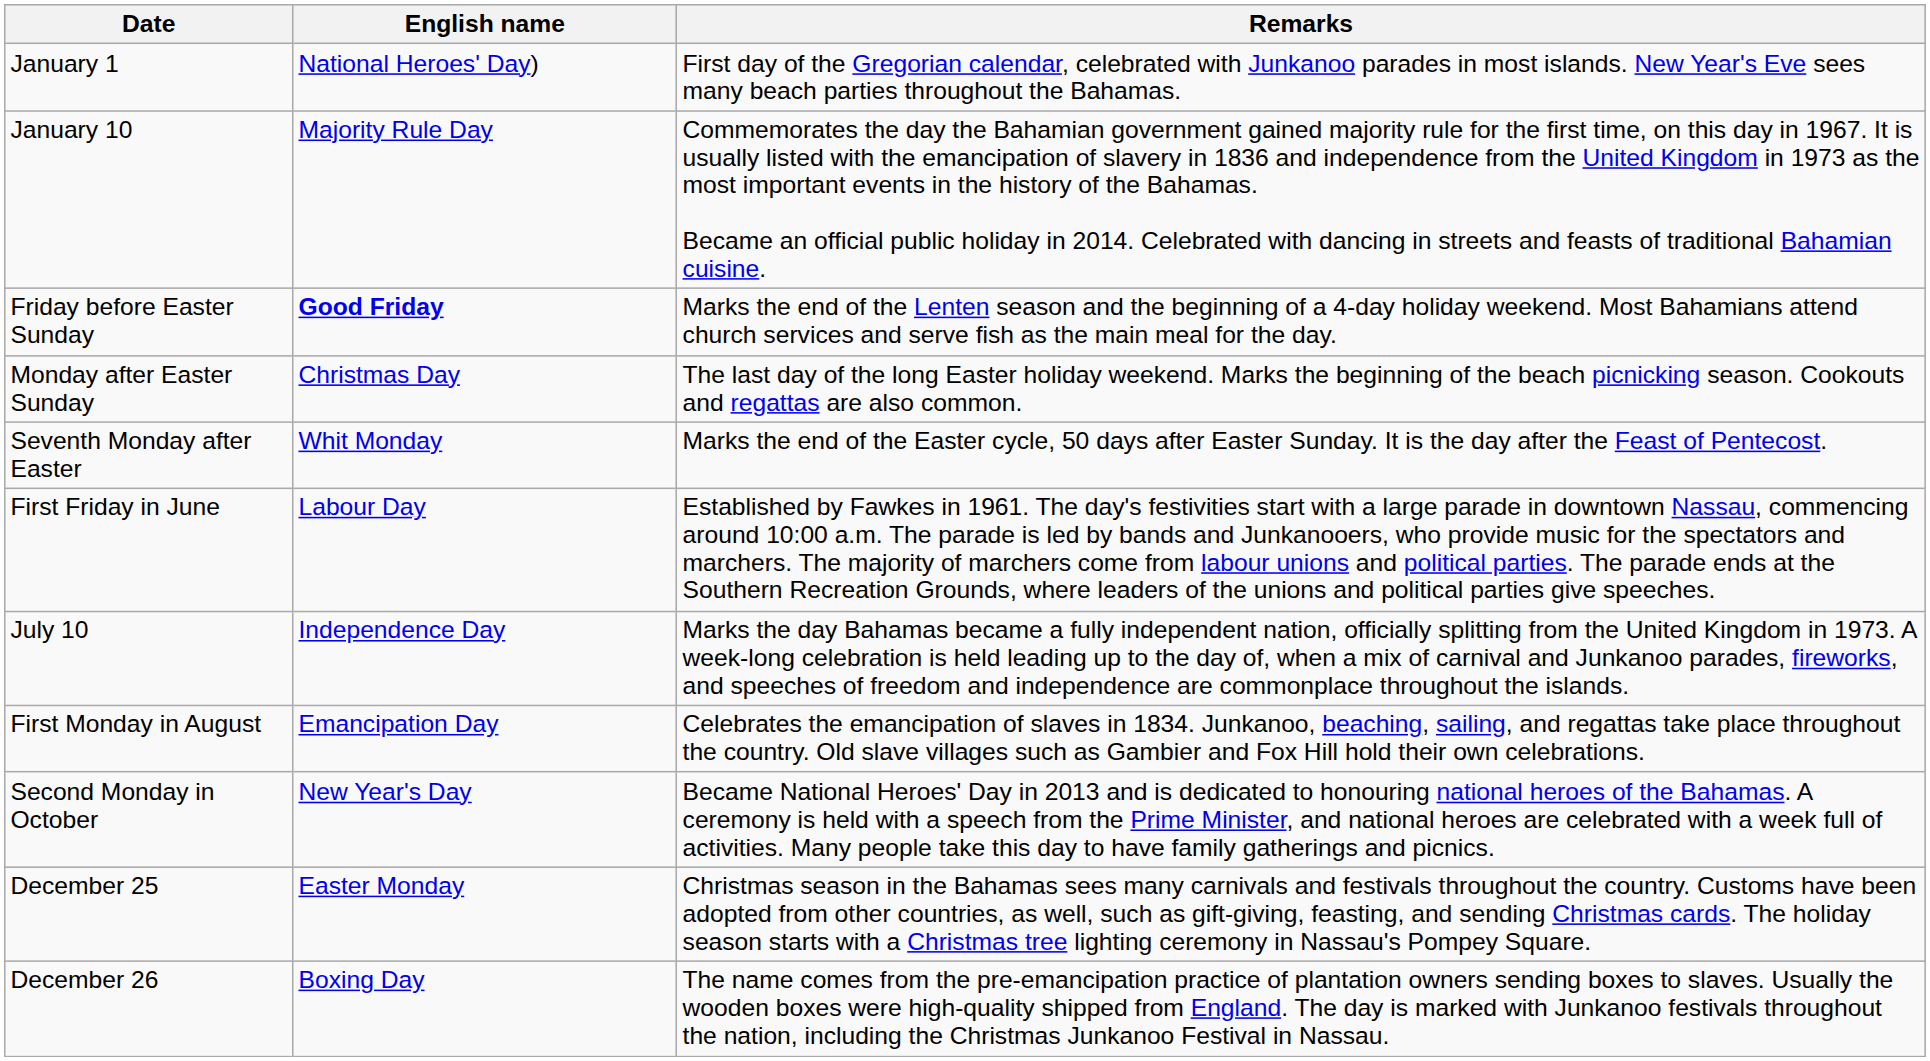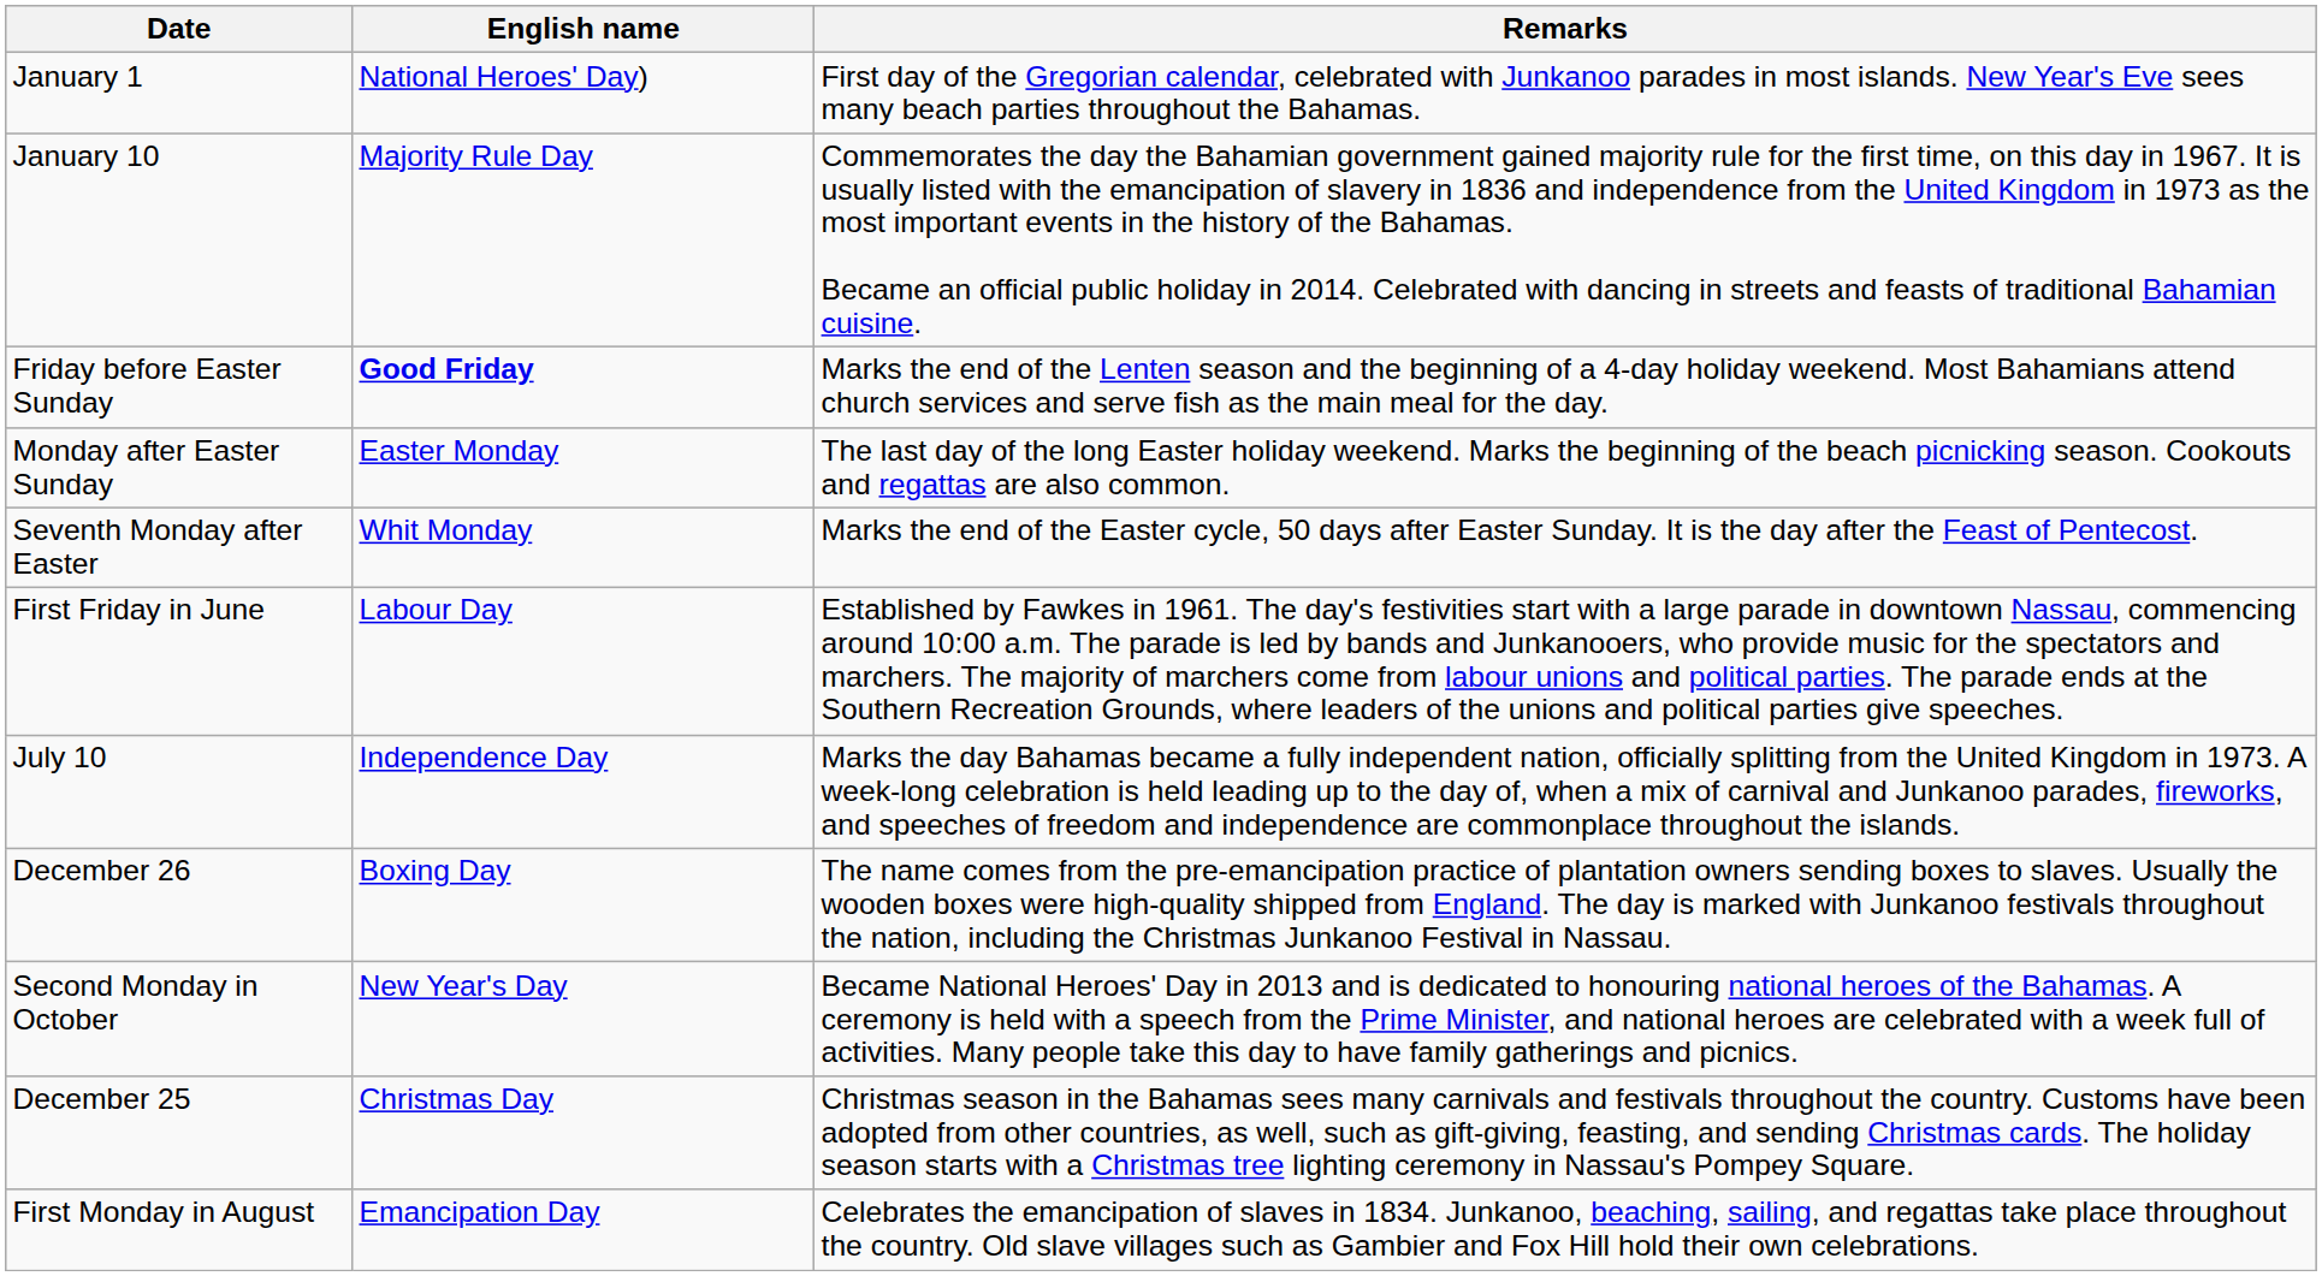Monday after Easter Sunday | English name: Christmas Day -> Easter Monday
rows swapped: First Monday in August <-> December 26
December 25 | English name: Easter Monday -> Christmas Day
